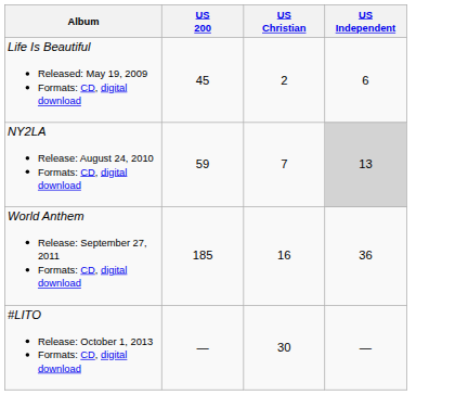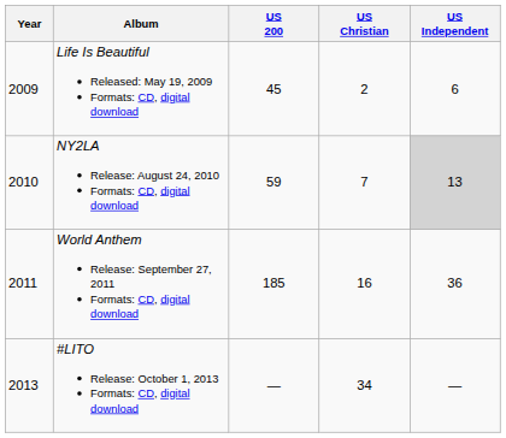+ column: Year | 2009 | 2010 | 2011 | 2013
#LITO Release: October 1, 2013 Formats: CD, digital download | US Christian: 30 -> 34
